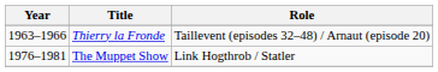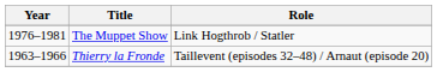rows swapped: Thierry la Fronde <-> The Muppet Show
